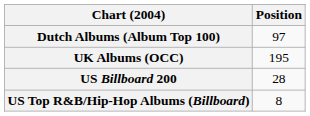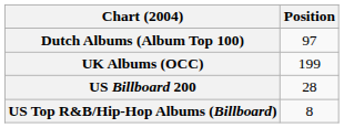UK Albums (OCC) | Position: 195 -> 199
